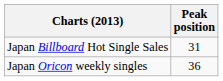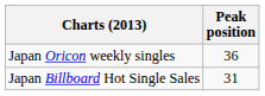rows swapped: Japan Billboard Hot Single Sales <-> Japan Oricon weekly singles
